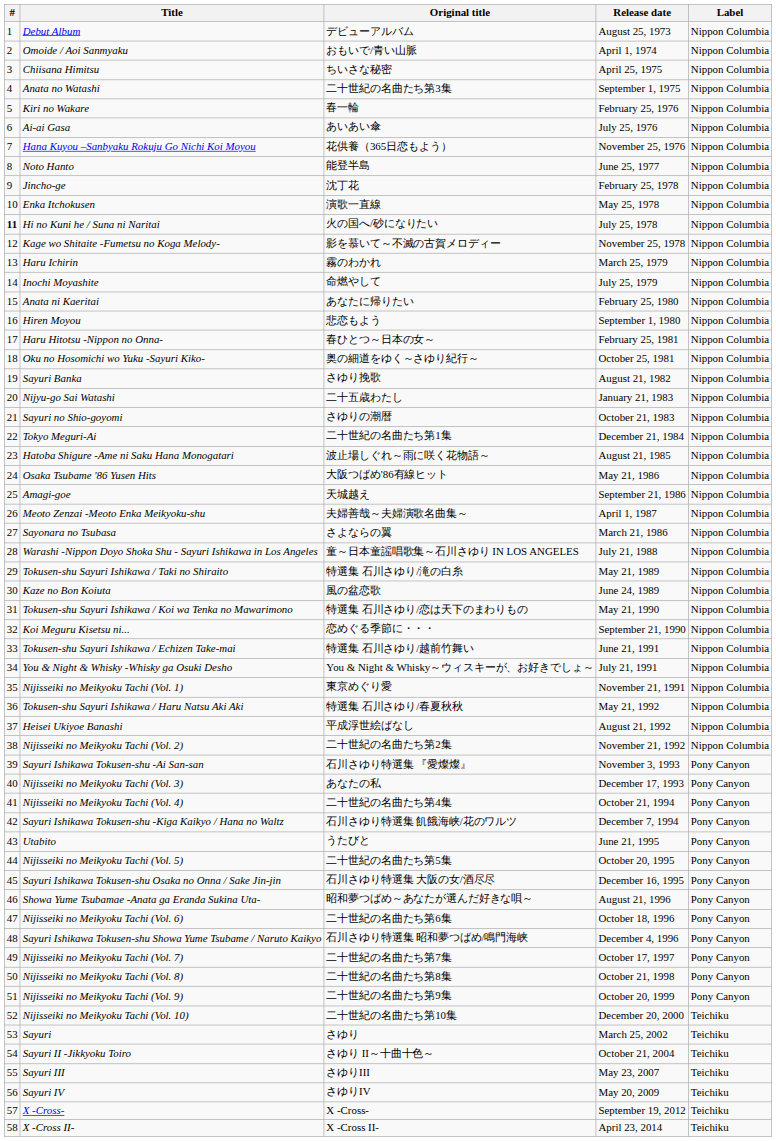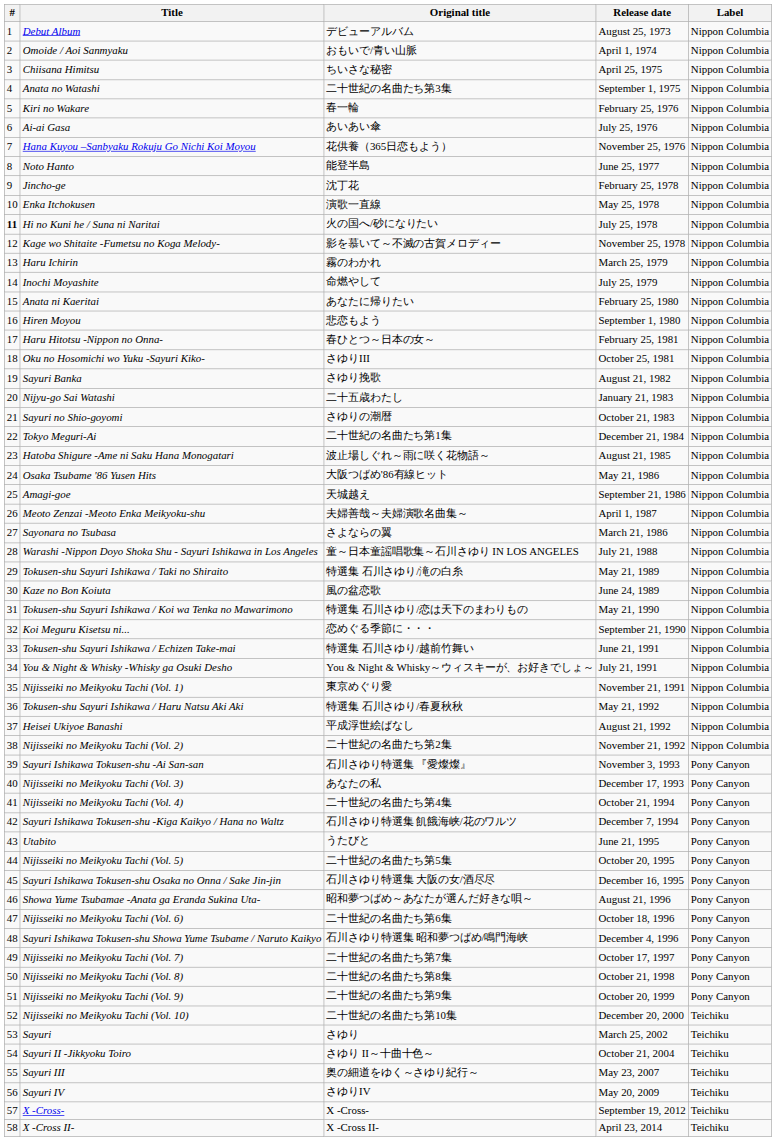Oku no Hosomichi wo Yuku -Sayuri Kiko- | Original title: 奥の細道をゆく～さゆり紀行～ -> さゆりIII
Sayuri III | Original title: さゆりIII -> 奥の細道をゆく～さゆり紀行～
